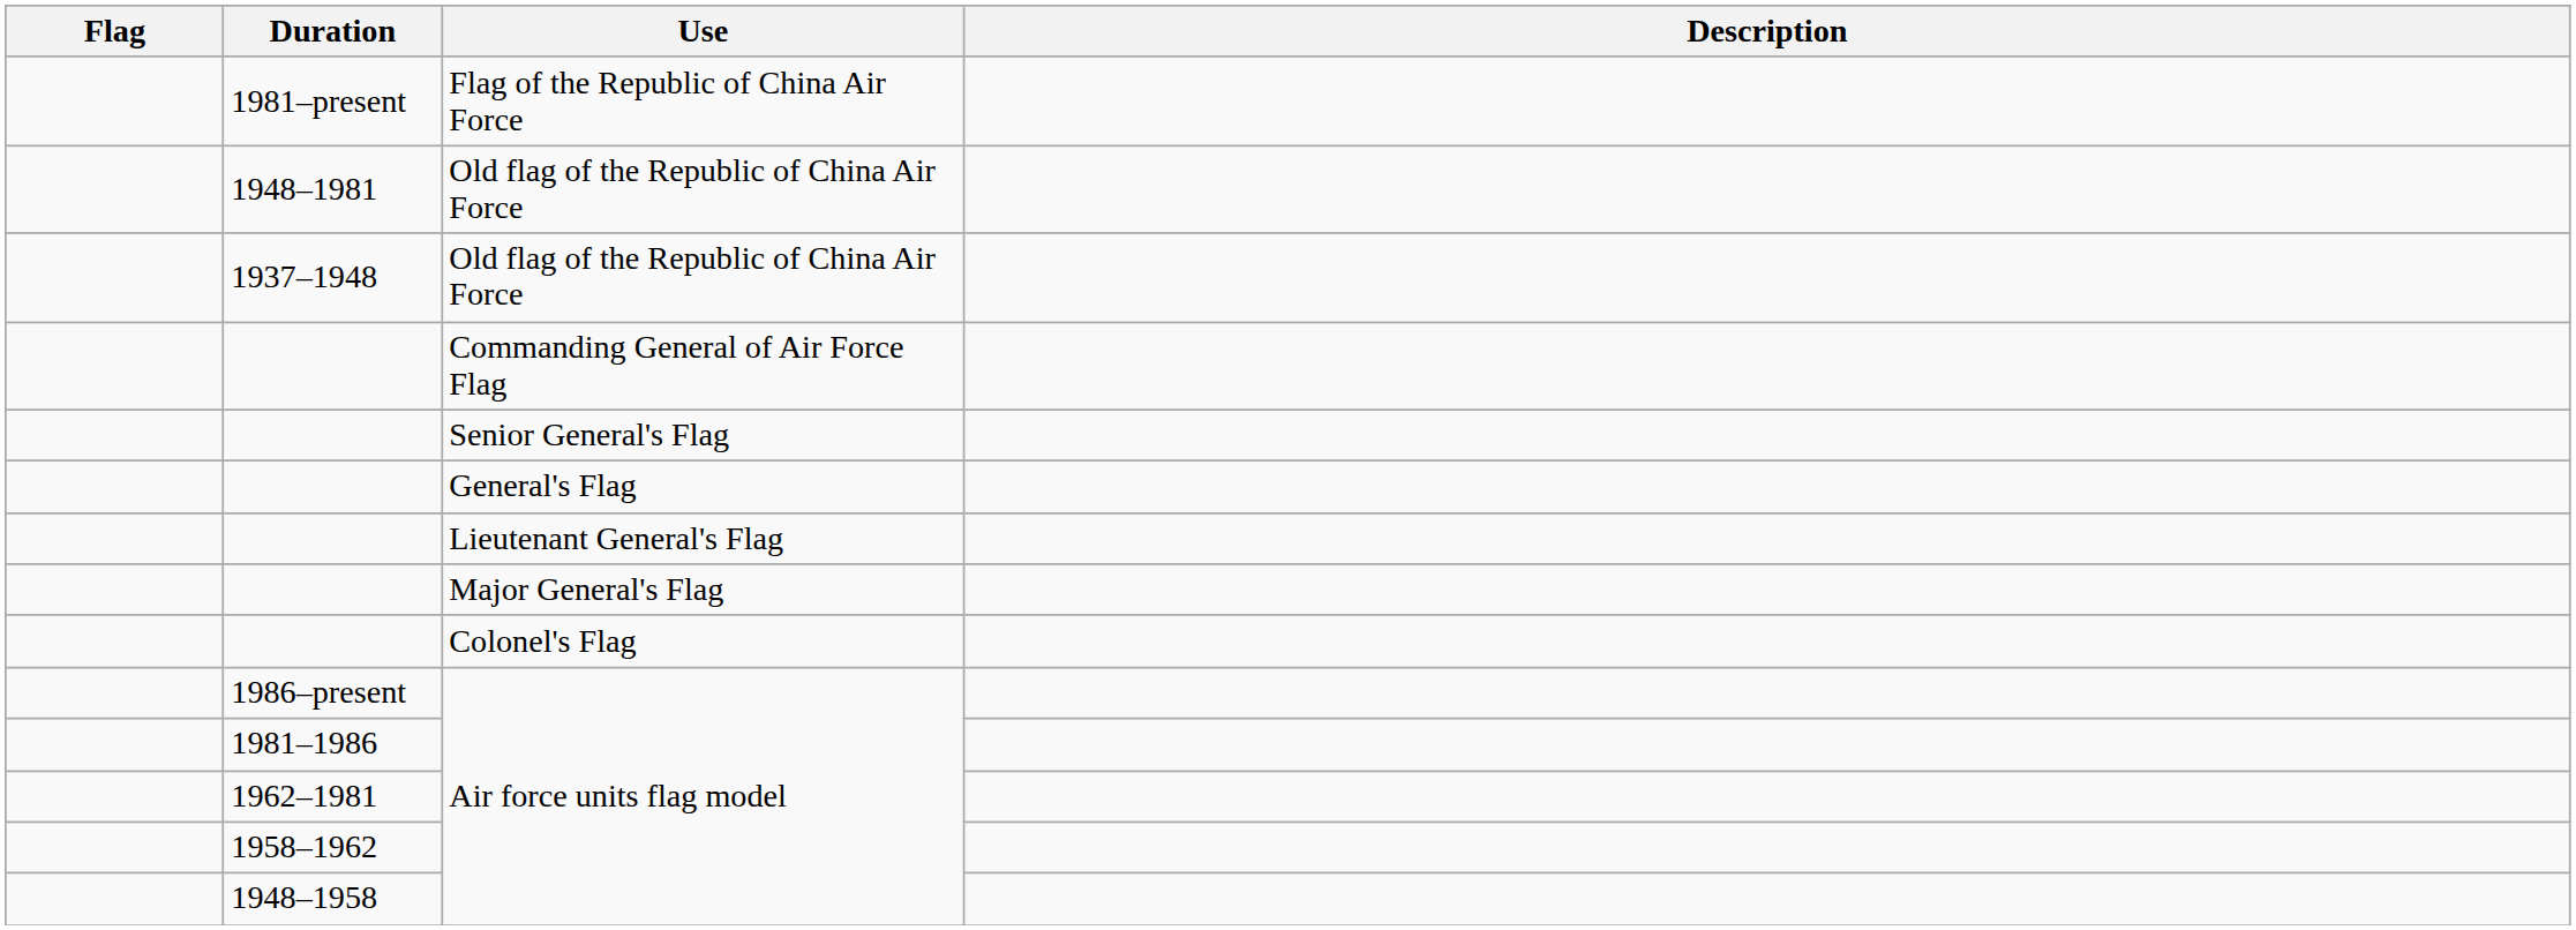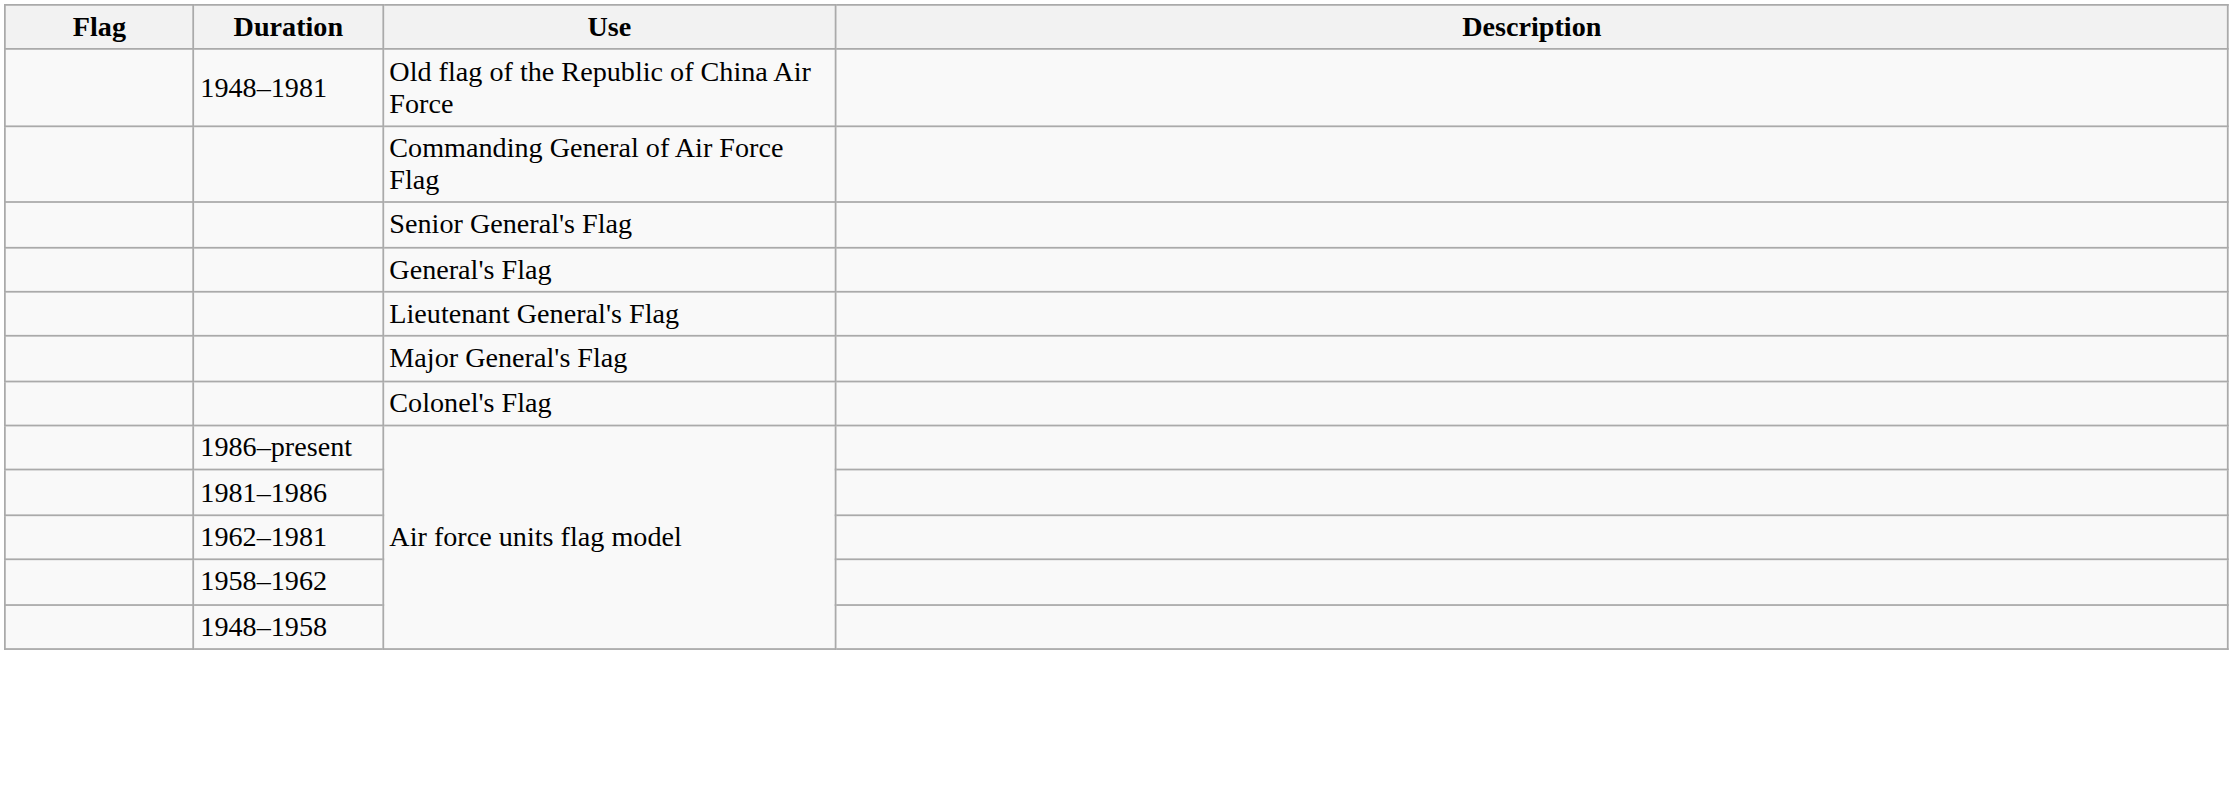- row: 1981–present | Flag of the Republic of China Air Force
- row: 1937–1948 | Old flag of the Republic of China Air Force
